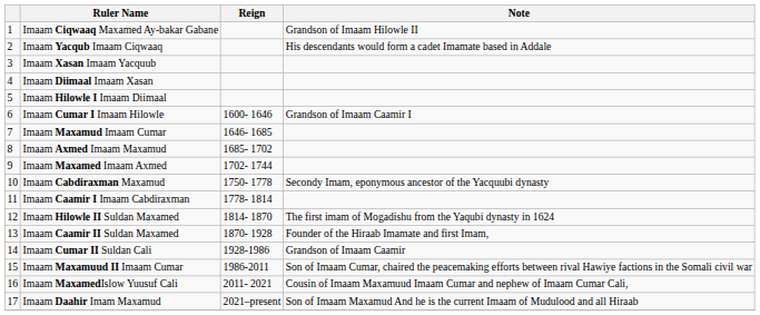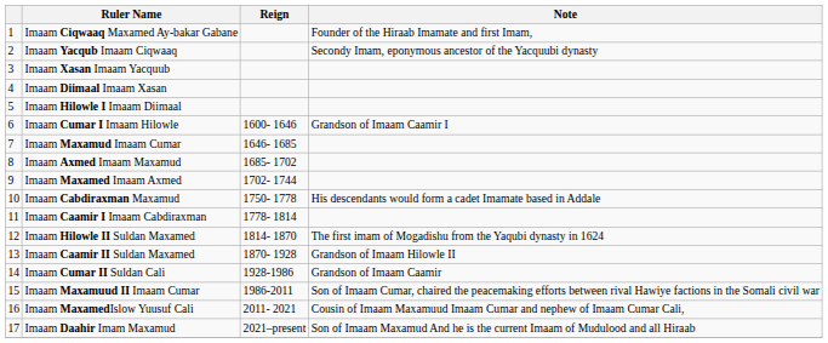Imaam Ciqwaaq Maxamed Ay-bakar Gabane | Note: Grandson of Imaam Hilowle II -> Founder of the Hiraab Imamate and first Imam,
Imaam Yacqub Imaam Ciqwaaq | Note: His descendants would form a cadet Imamate based in Addale -> Secondy Imam, eponymous ancestor of the Yacquubi dynasty
Imaam Cabdiraxman Maxamud | Note: Secondy Imam, eponymous ancestor of the Yacquubi dynasty -> His descendants would form a cadet Imamate based in Addale
Imaam Caamir II Suldan Maxamed | Note: Founder of the Hiraab Imamate and first Imam, -> Grandson of Imaam Hilowle II
